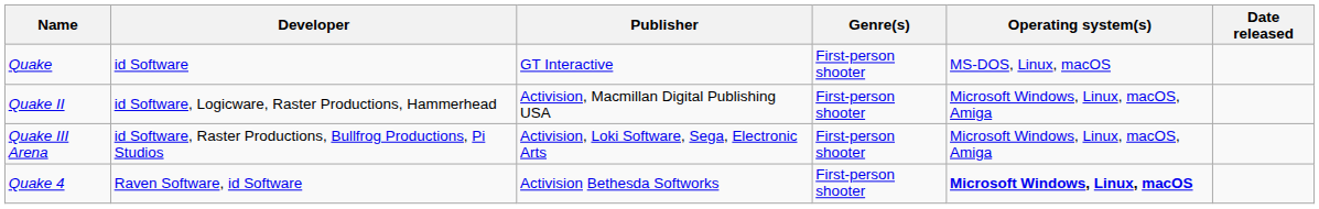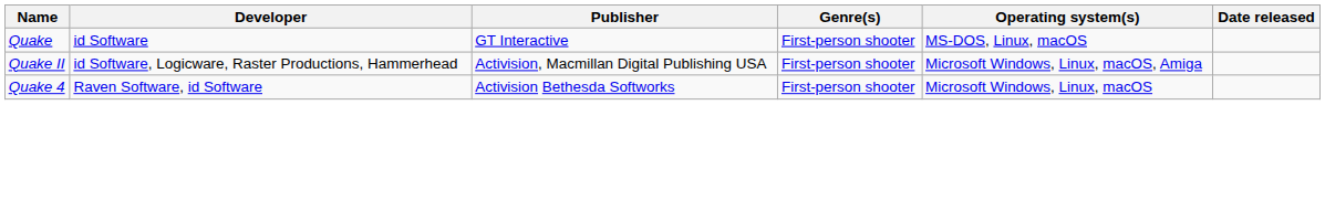- row: Quake III Arena | id Software, Raster Productions, Bullfrog Productions, Pi Studios | Activision, Loki Software, Sega, Electronic Arts | First-person shooter | Microsoft Windows, Linux, macOS, Amiga
Quake 4 | Operating system(s): bold -> normal
